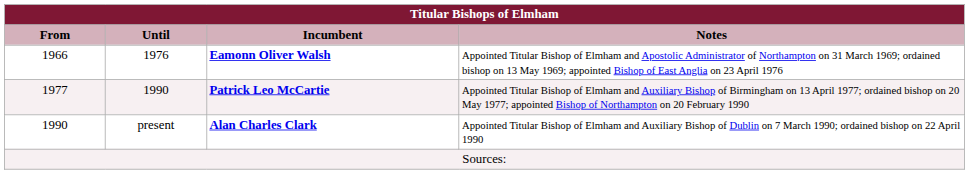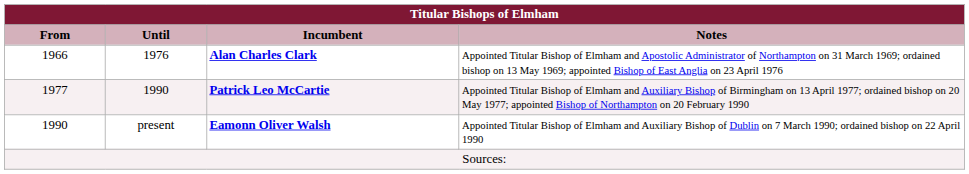1976 | Incumbent: Eamonn Oliver Walsh -> Alan Charles Clark
present | Incumbent: Alan Charles Clark -> Eamonn Oliver Walsh
